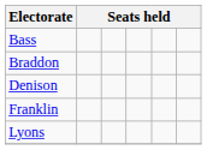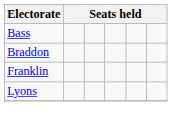- row: Denison
